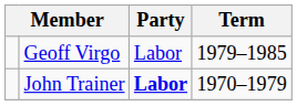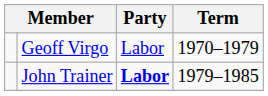Geoff Virgo | Term: 1979–1985 -> 1970–1979
John Trainer | Term: 1970–1979 -> 1979–1985
